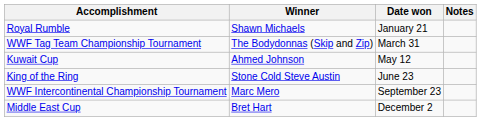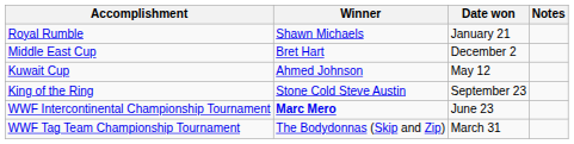rows swapped: WWF Tag Team Championship Tournament <-> Middle East Cup
King of the Ring | Date won: June 23 -> September 23
WWF Intercontinental Championship Tournament | Winner: normal -> bold
WWF Intercontinental Championship Tournament | Date won: September 23 -> June 23
